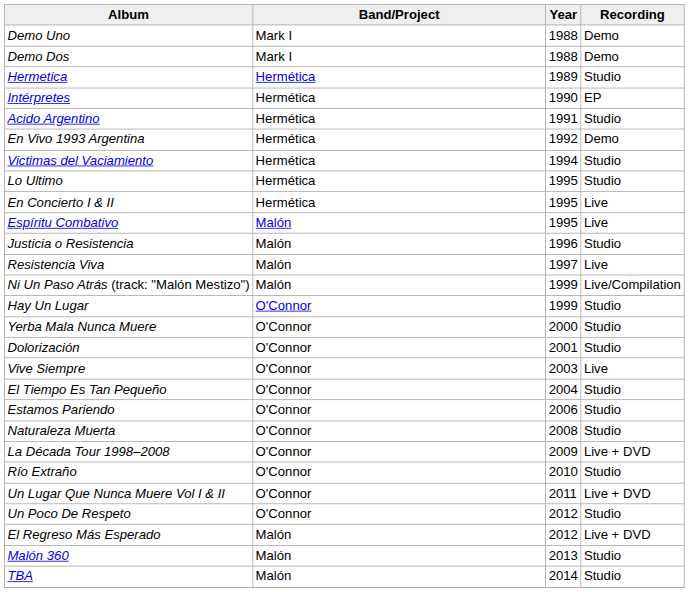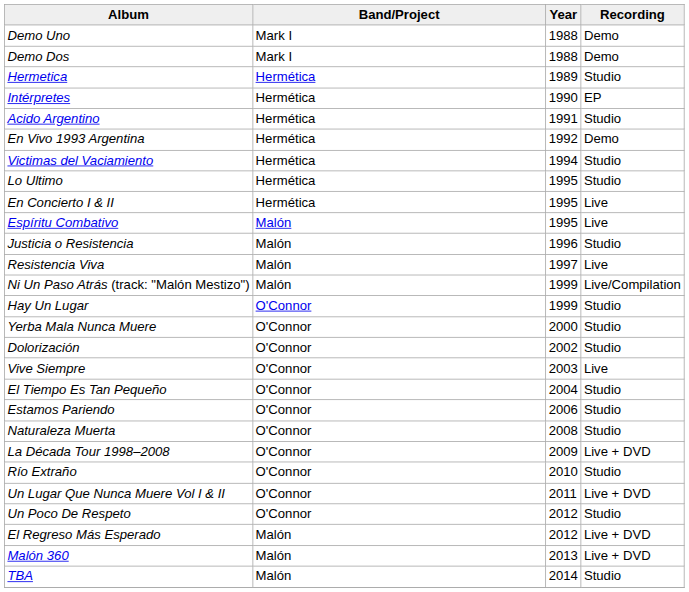Dolorización | Year: 2001 -> 2002
Malón 360 | Recording: Studio -> Live + DVD
